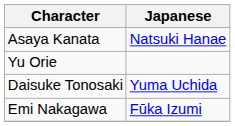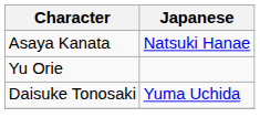- row: Emi Nakagawa | Fūka Izumi
